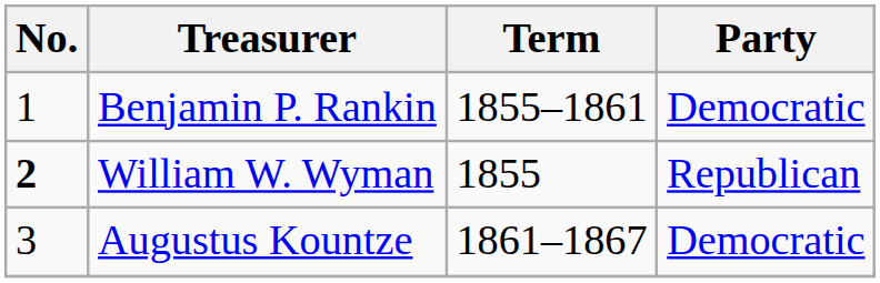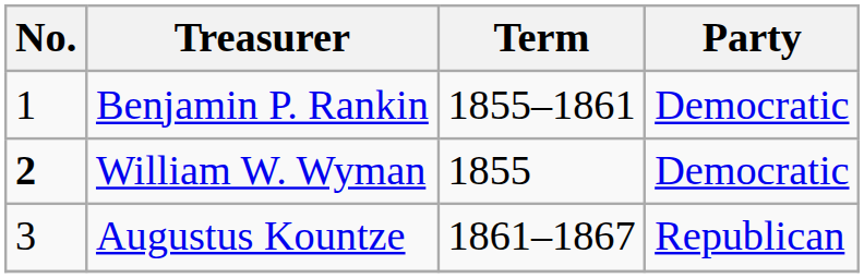William W. Wyman | Party: Republican -> Democratic
Augustus Kountze | Party: Democratic -> Republican
